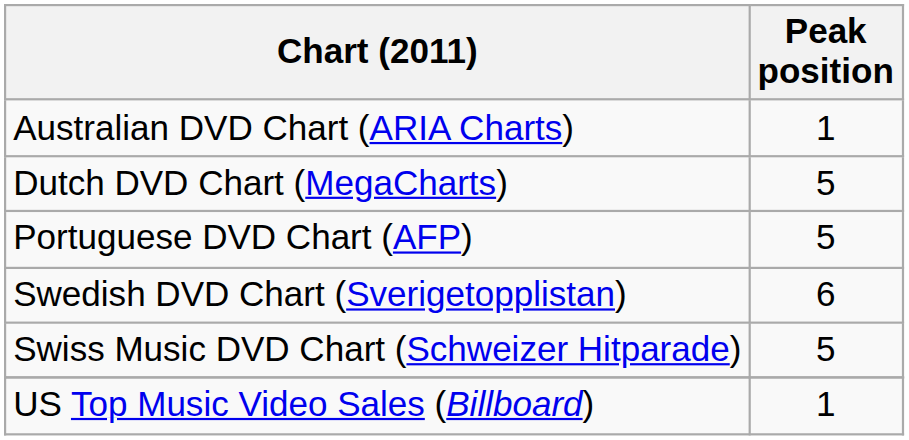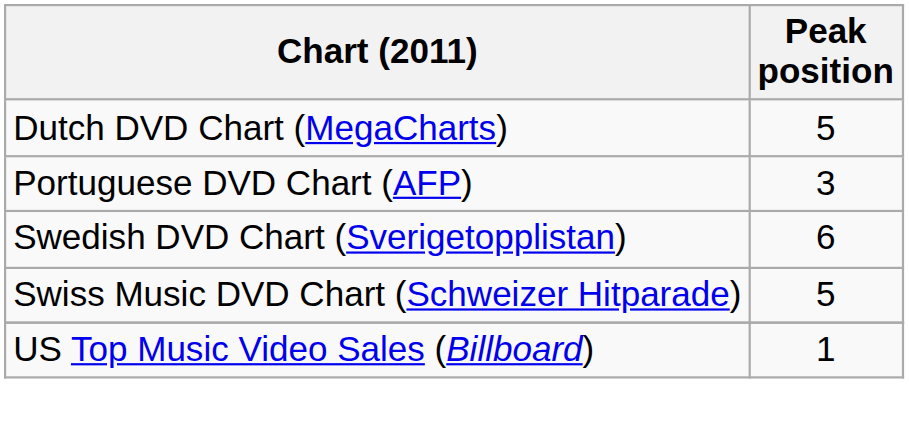- row: Australian DVD Chart (ARIA Charts) | 1
Portuguese DVD Chart (AFP) | Peak position: 5 -> 3
